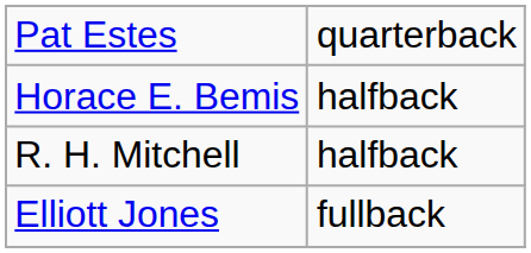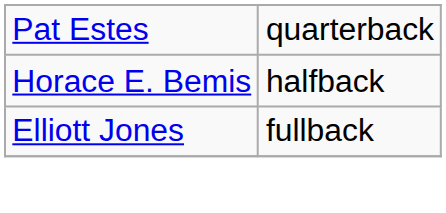- row: R. H. Mitchell | halfback
